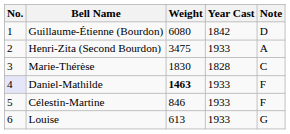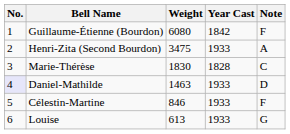Guillaume-Étienne (Bourdon) | Note: D -> F
Daniel-Mathilde | Weight: bold -> normal
Daniel-Mathilde | Note: F -> D
